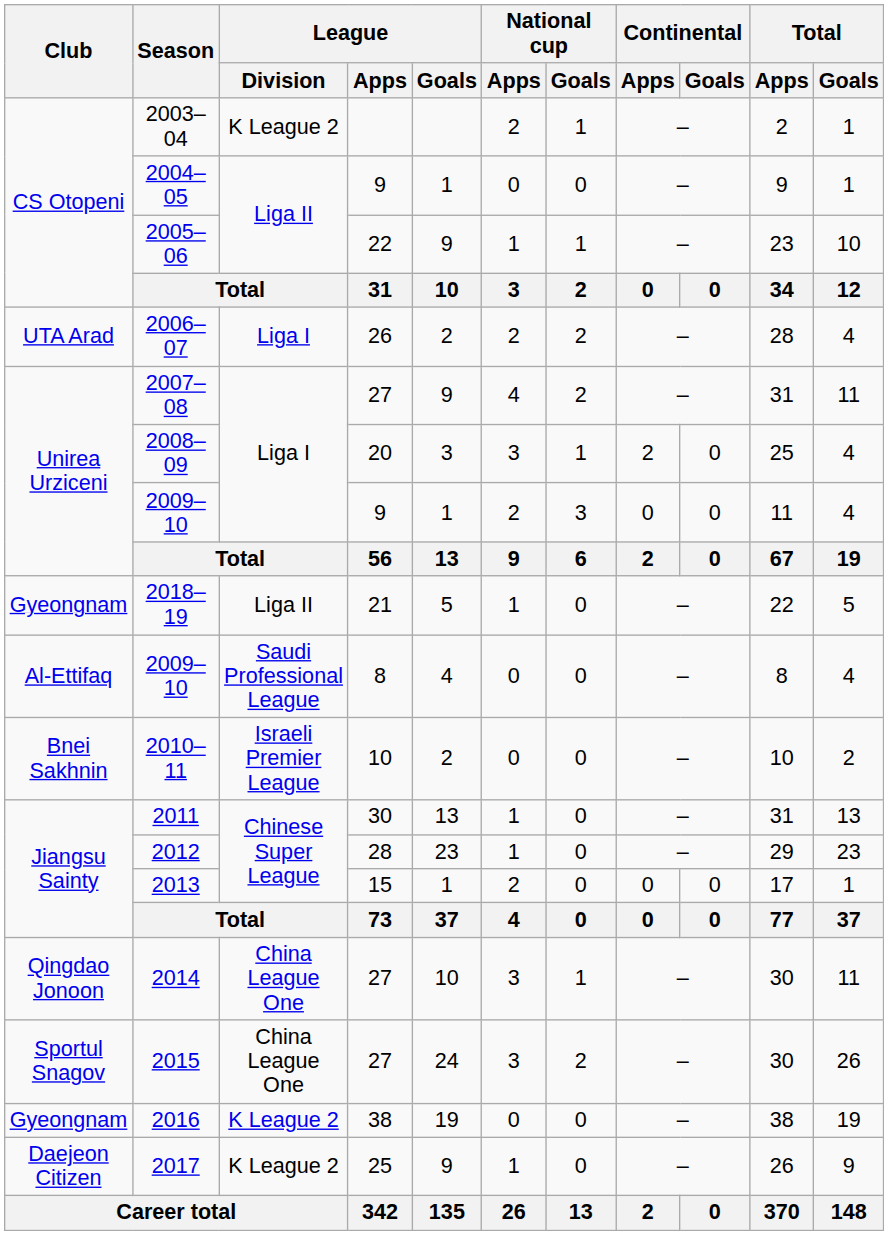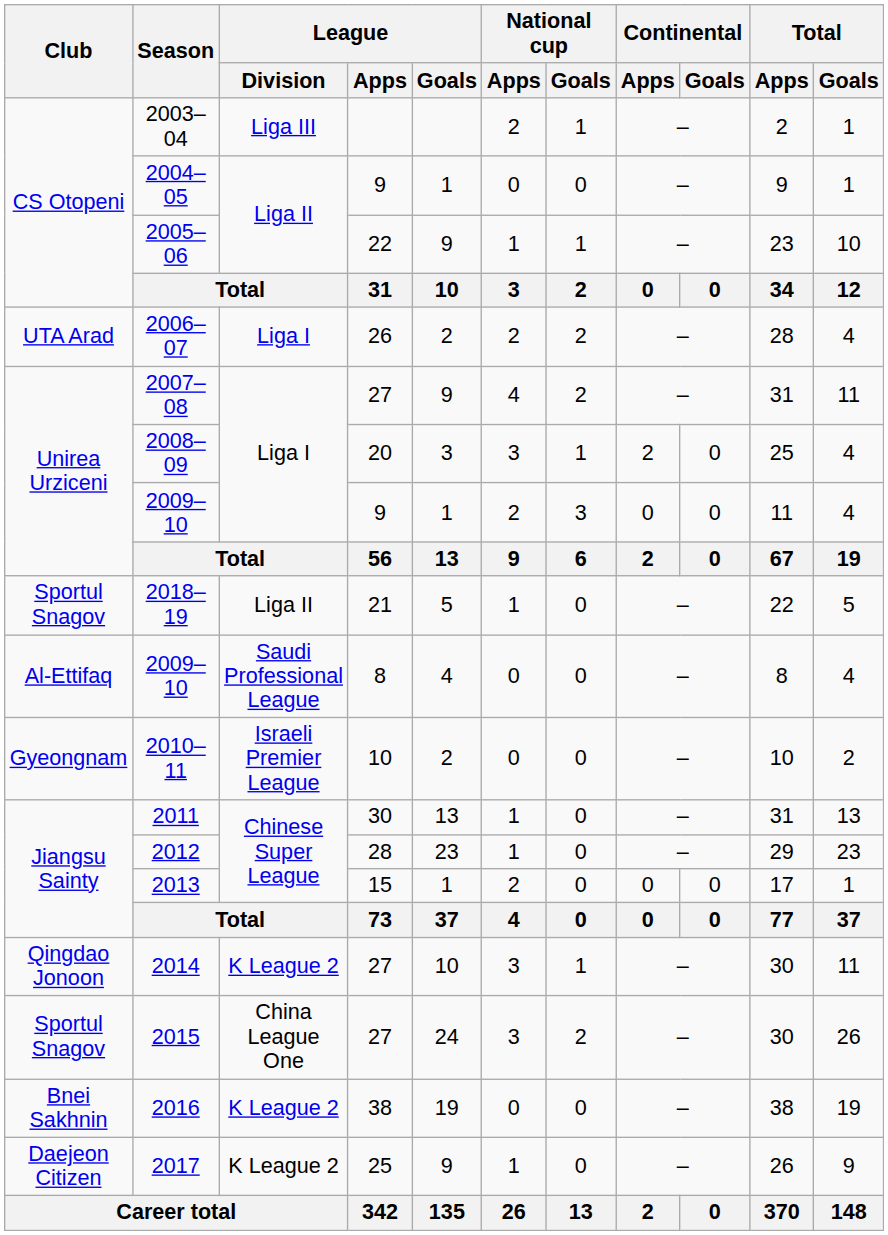2003–04 | League / Division: K League 2 -> Liga III
2018–19 | Club: Gyeongnam -> Sportul Snagov
2010–11 | Club: Bnei Sakhnin -> Gyeongnam
2014 | League / Division: China League One -> K League 2
2016 | Club: Gyeongnam -> Bnei Sakhnin
